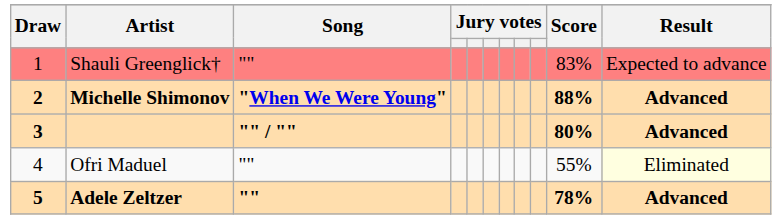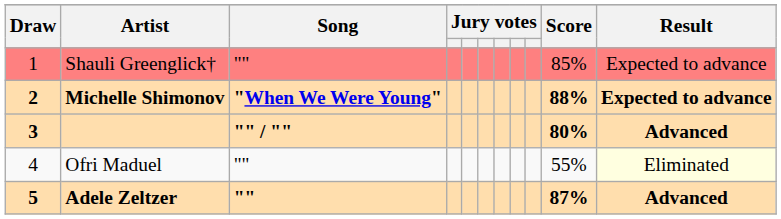Shauli Greenglick† | Score: 83% -> 85%
Michelle Shimonov | Result: Advanced -> Expected to advance
Adele Zeltzer | Score: 78% -> 87%
